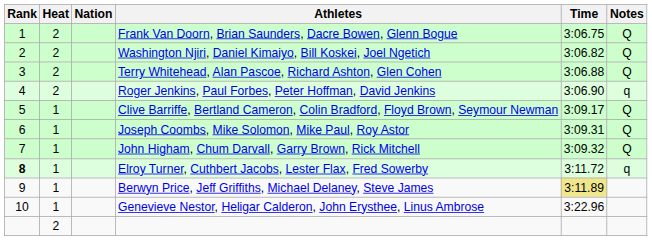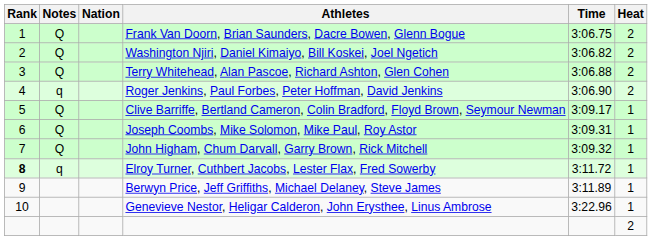columns swapped: Heat <-> Notes
Berwyn Price, Jeff Griffiths, Michael Delaney, Steve James | Time: khaki background -> no background
